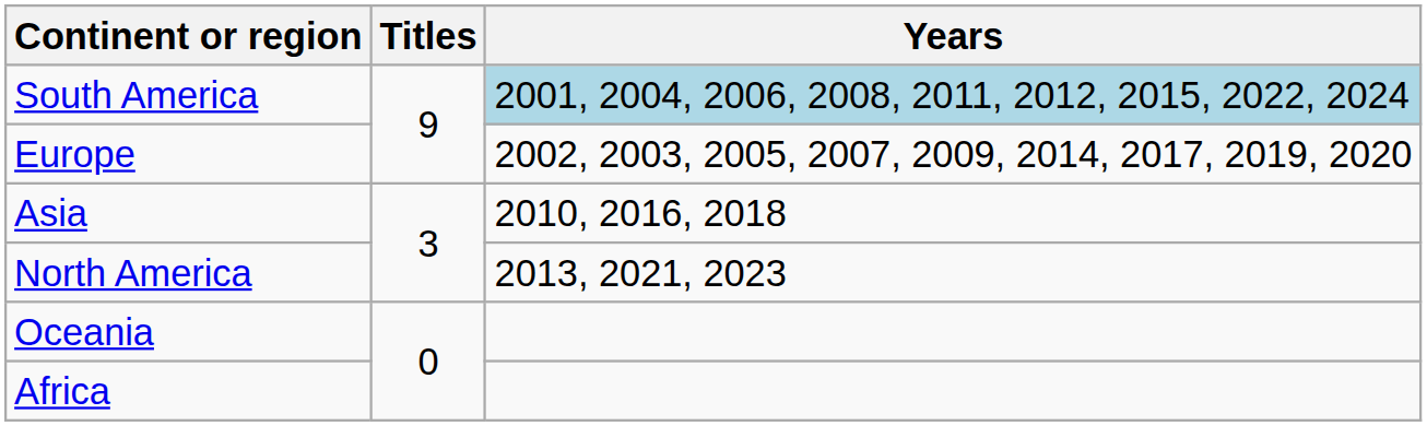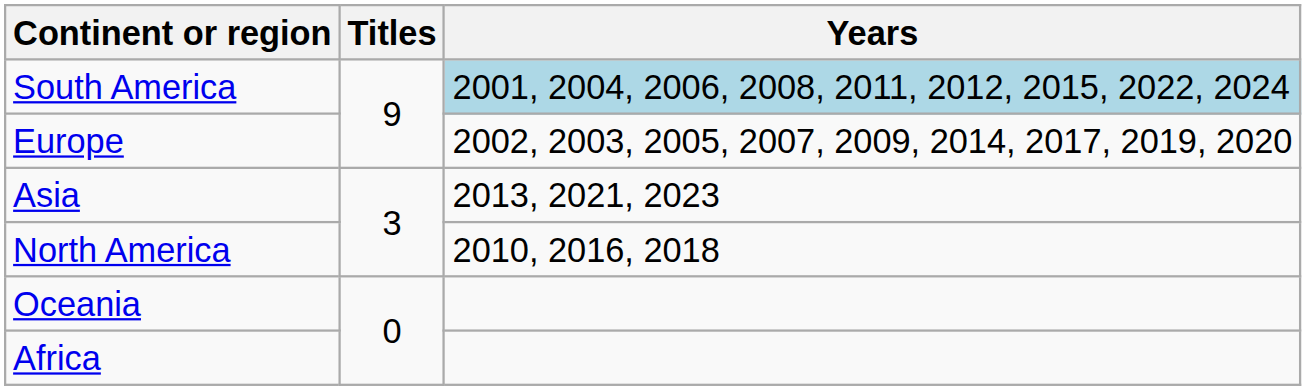Asia | Years: 2010, 2016, 2018 -> 2013, 2021, 2023
North America | Years: 2013, 2021, 2023 -> 2010, 2016, 2018
